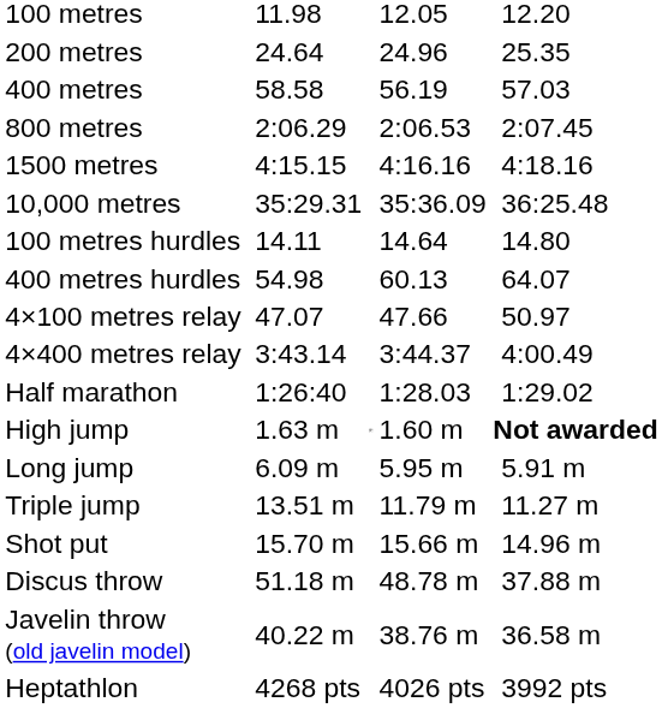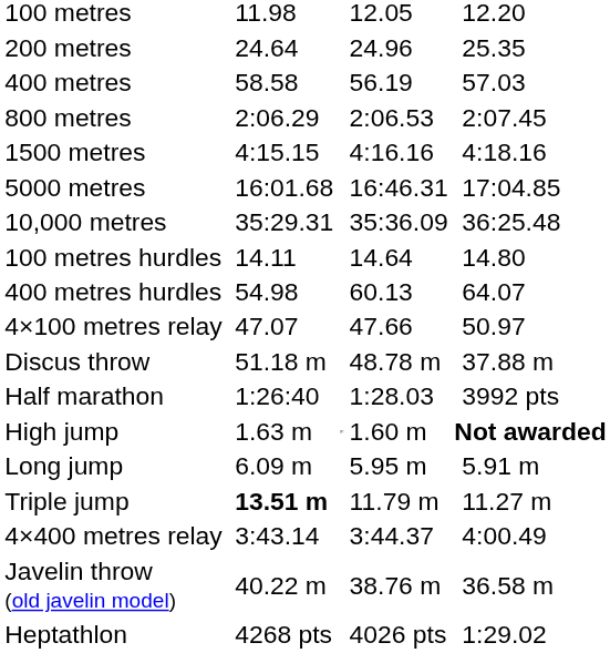+ row: 5000 metres | 16:01.68 | 16:46.31 | 17:04.85
rows swapped: 4×400 metres relay <-> Discus throw
Half marathon | column 7: 1:29.02 -> 3992 pts
Triple jump | column 3: normal -> bold
- row: Shot put | 15.70 m | 15.66 m | 14.96 m
Heptathlon | column 7: 3992 pts -> 1:29.02
